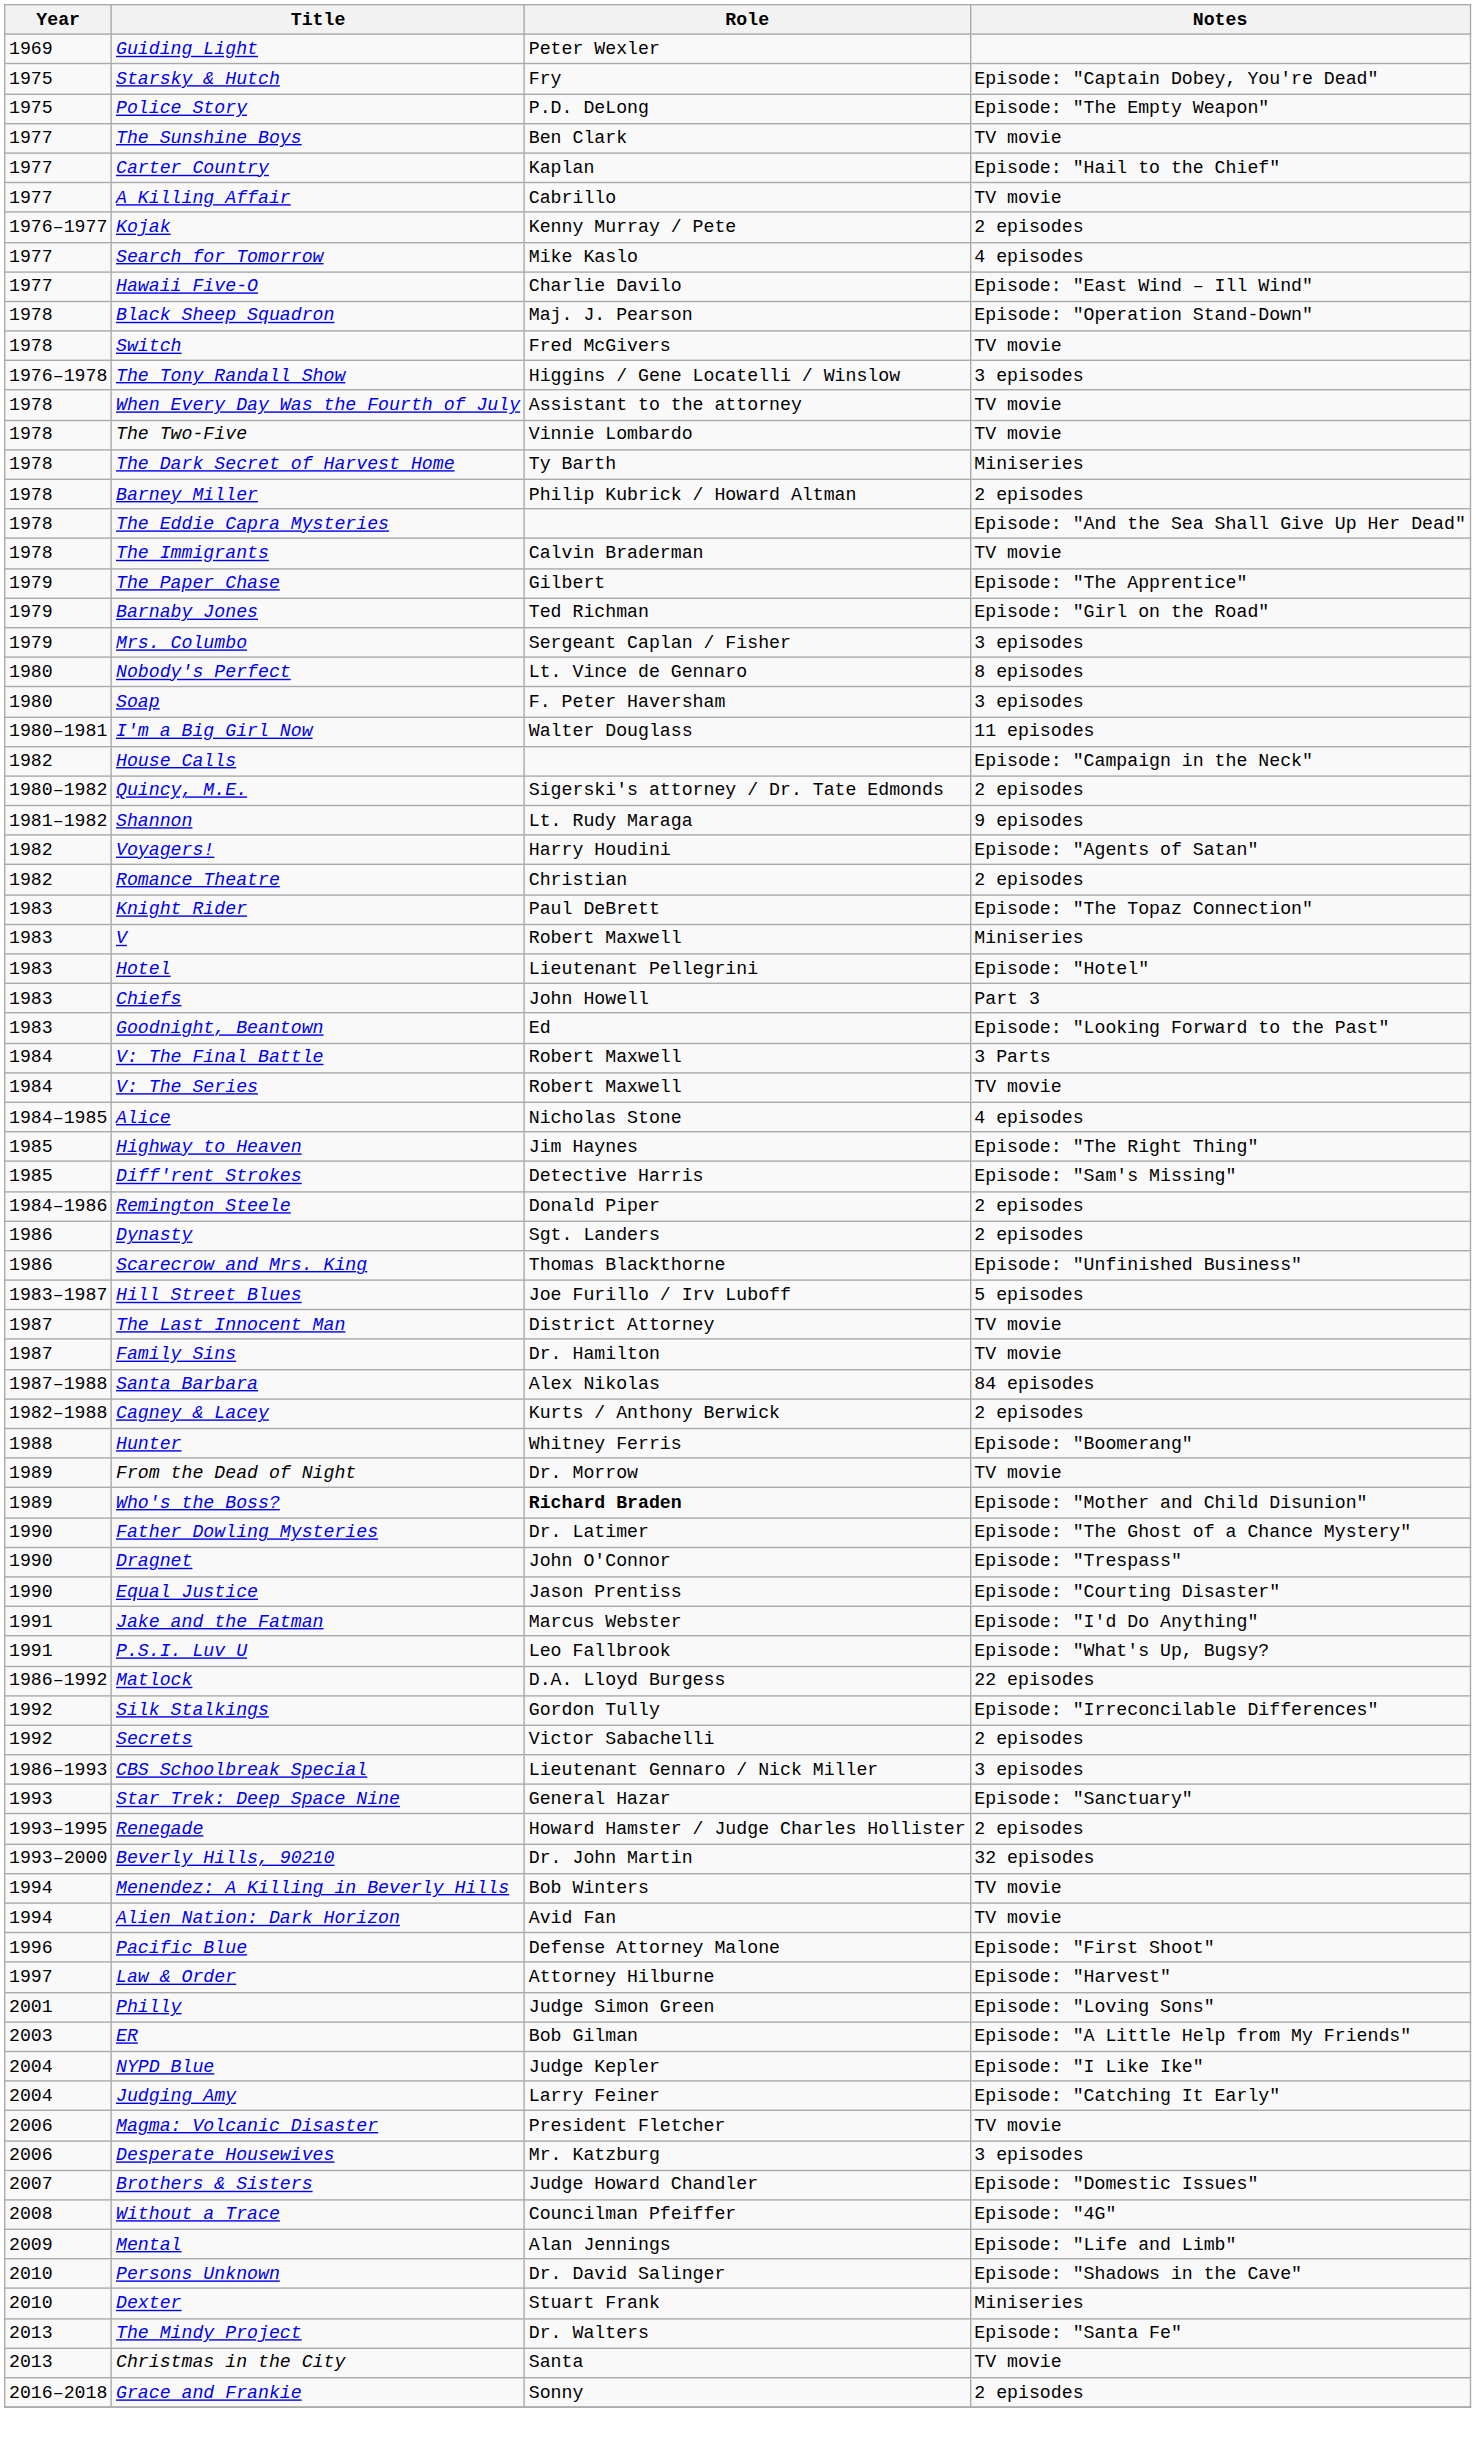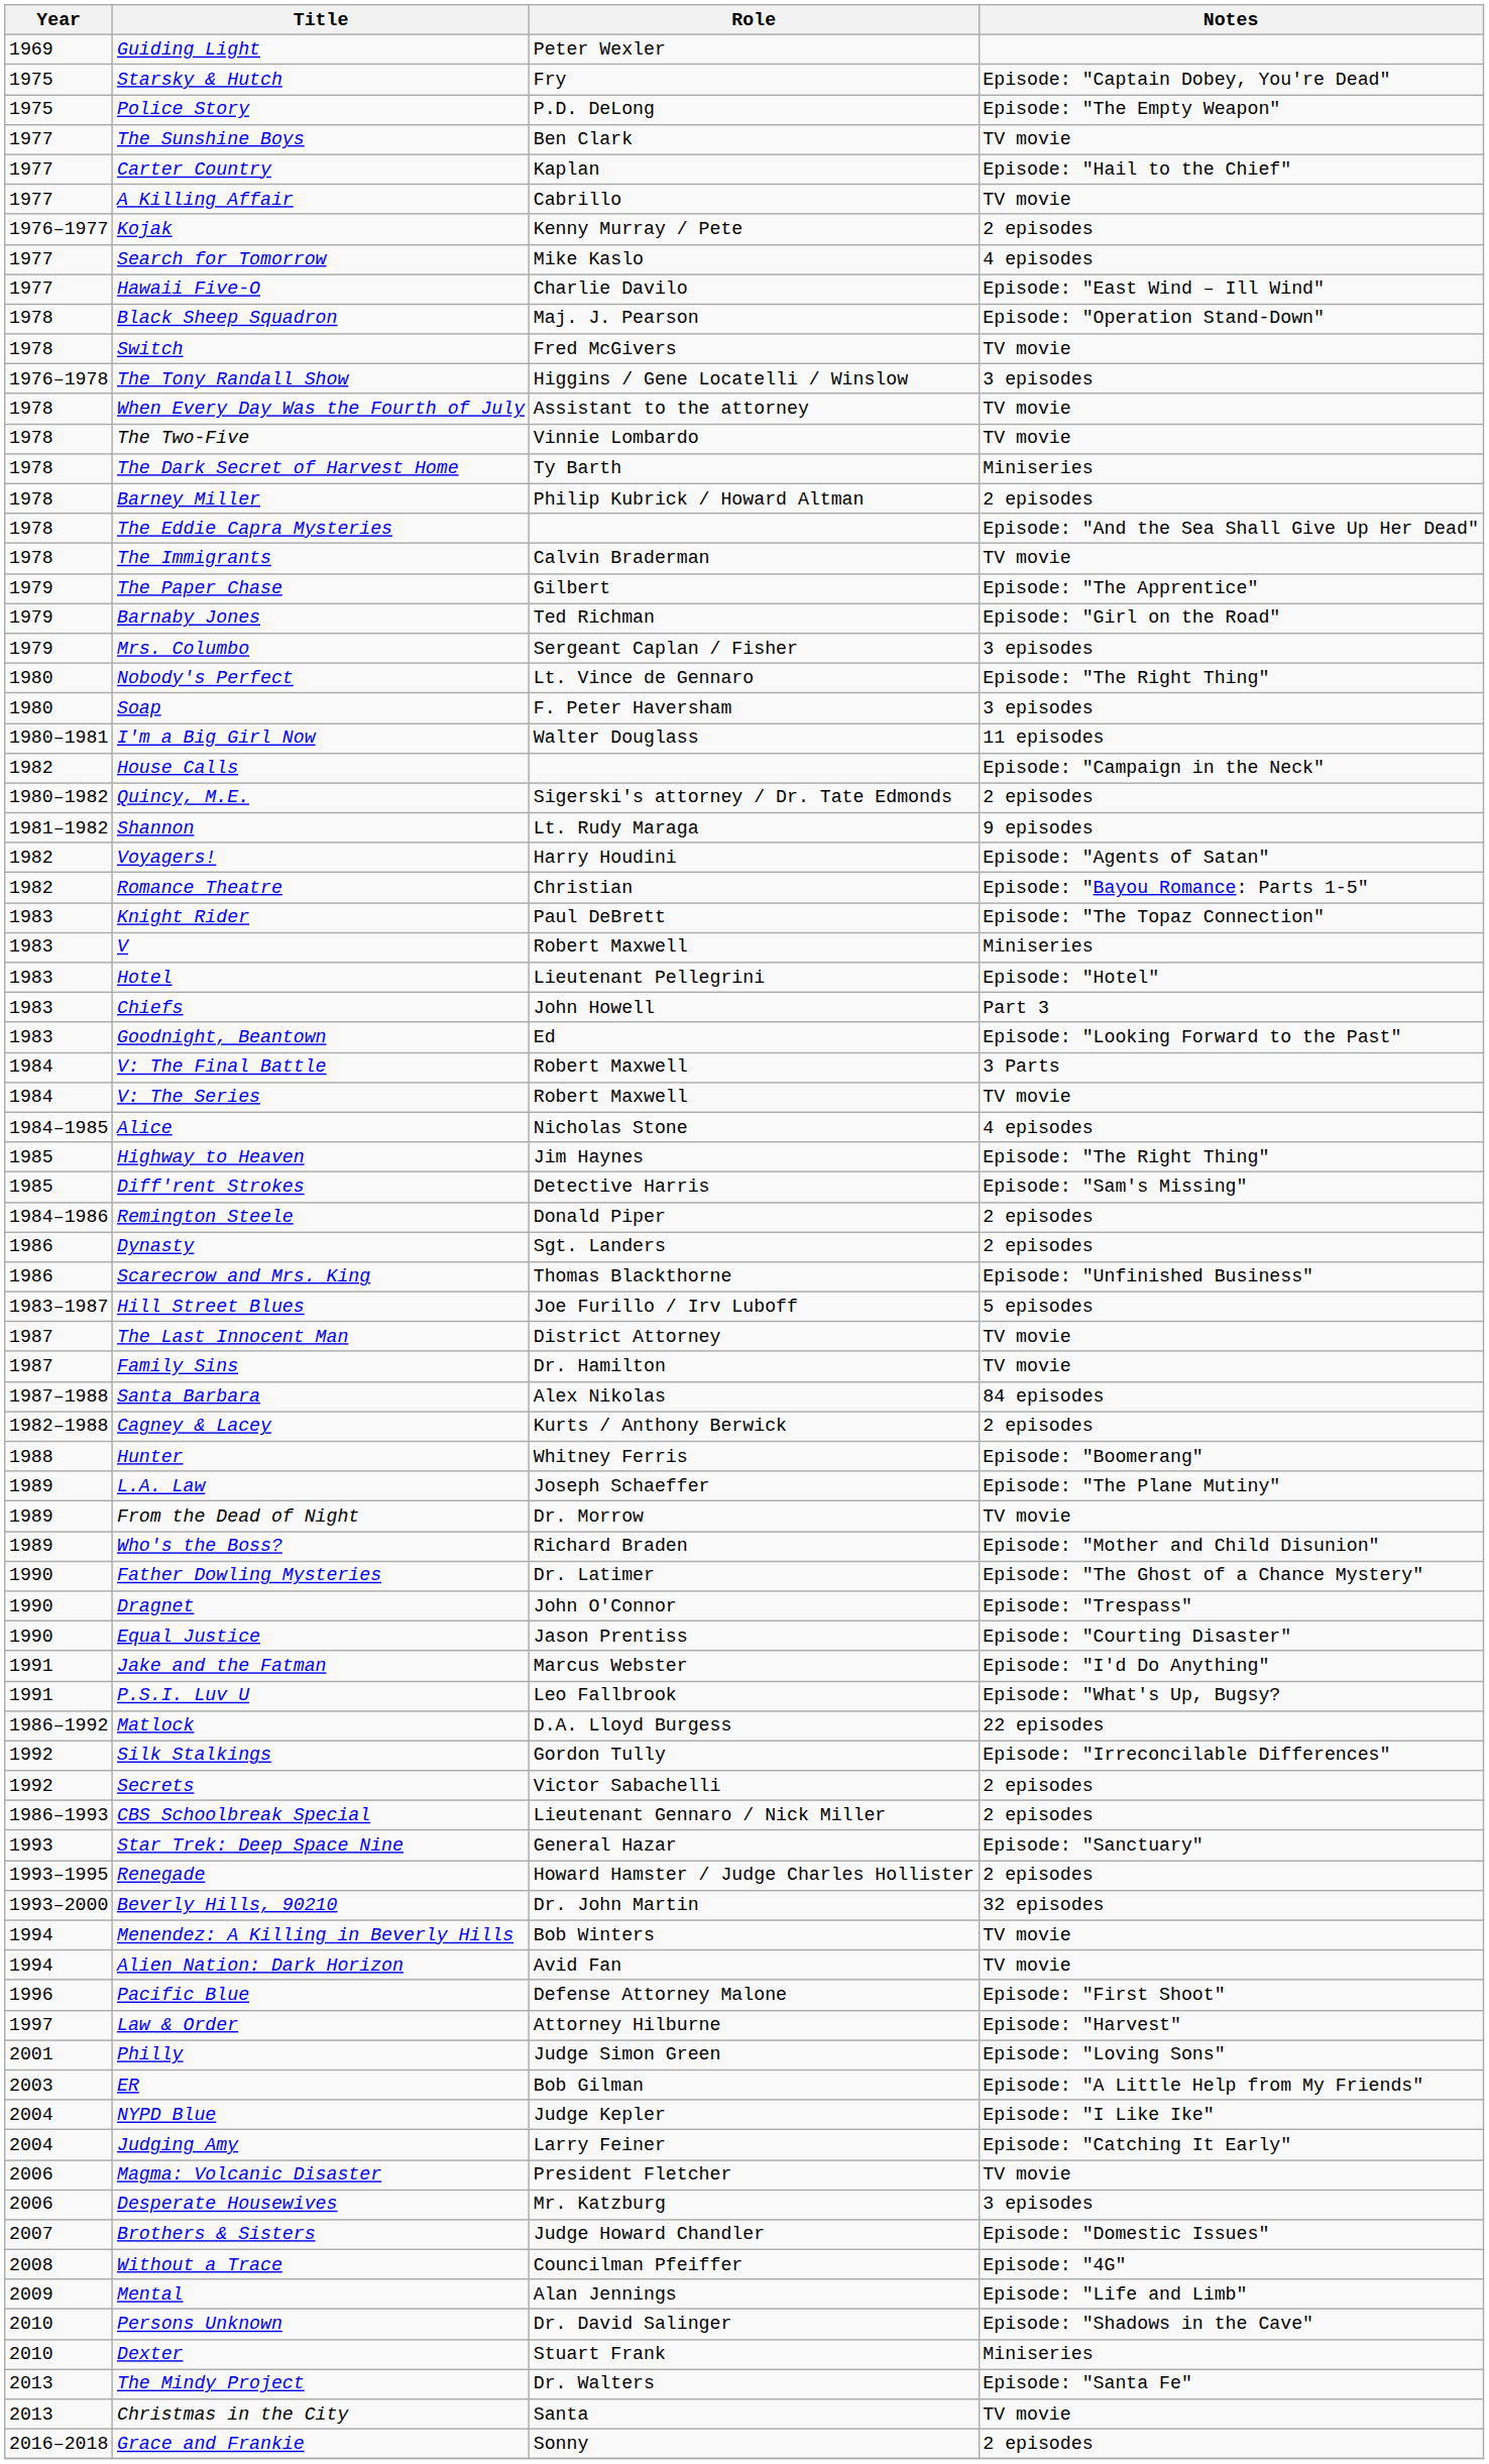Nobody's Perfect | Notes: 8 episodes -> Episode: "The Right Thing"
Romance Theatre | Notes: 2 episodes -> Episode: "Bayou Romance: Parts 1-5"
+ row: 1989 | L.A. Law | Joseph Schaeffer | Episode: "The Plane Mutiny"
Who's the Boss? | Role: bold -> normal
CBS Schoolbreak Special | Notes: 3 episodes -> 2 episodes
